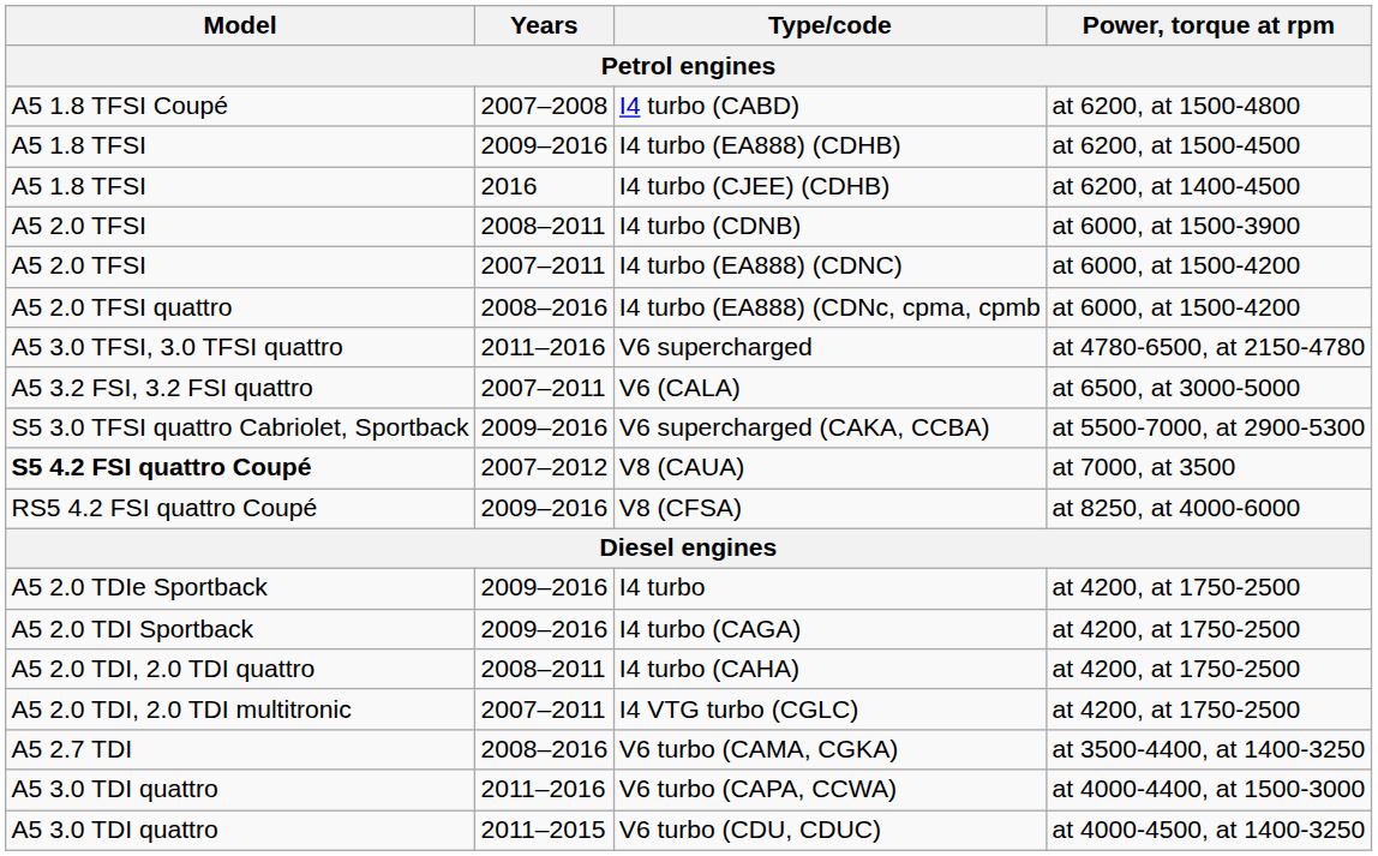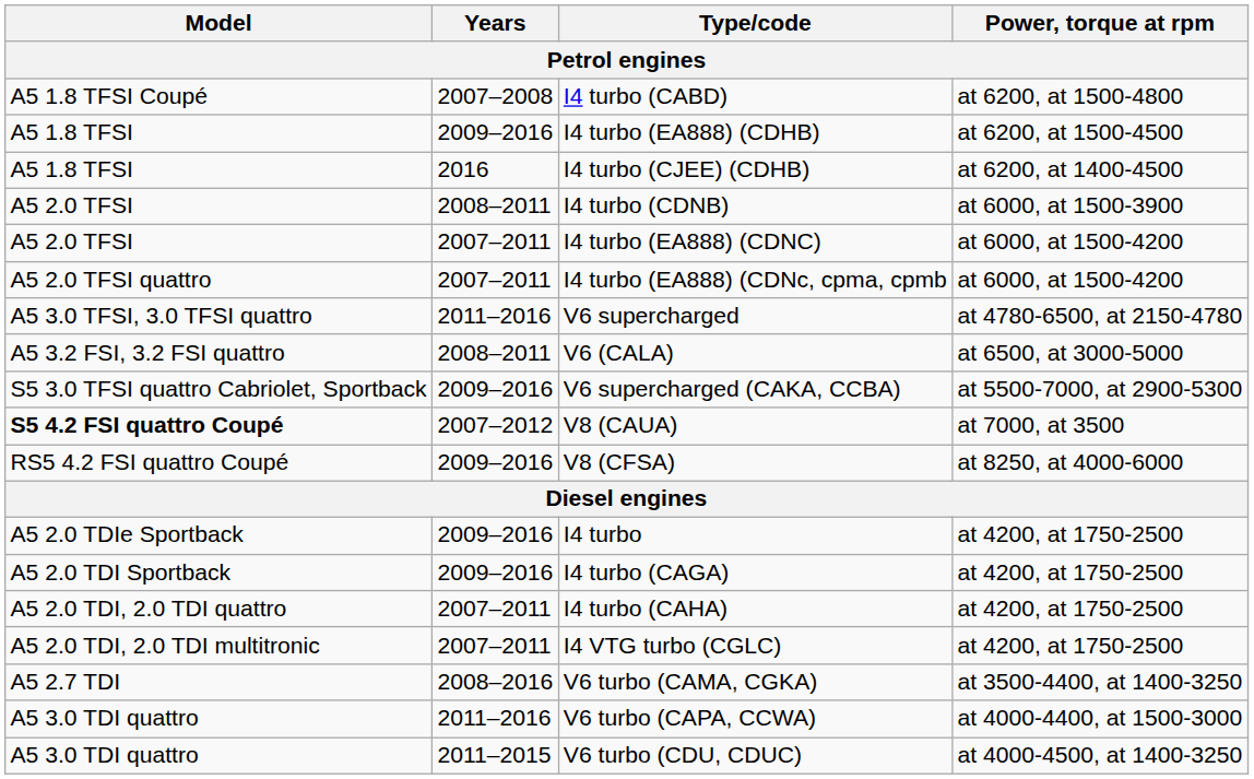I4 turbo (EA888) (CDNc, cpma, cpmb | Years: 2008–2016 -> 2007–2011
V6 (CALA) | Years: 2007–2011 -> 2008–2011
I4 turbo (CAHA) | Years: 2008–2011 -> 2007–2011
